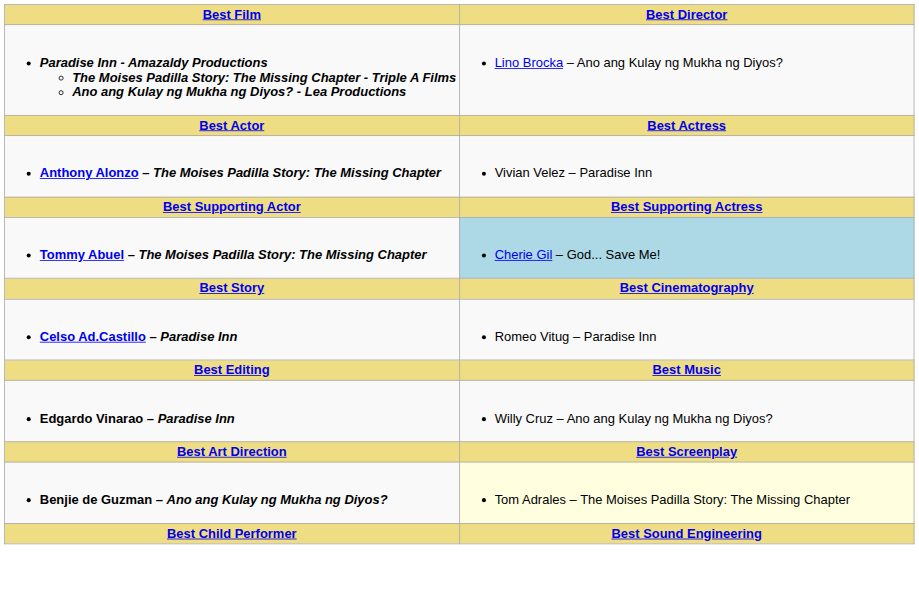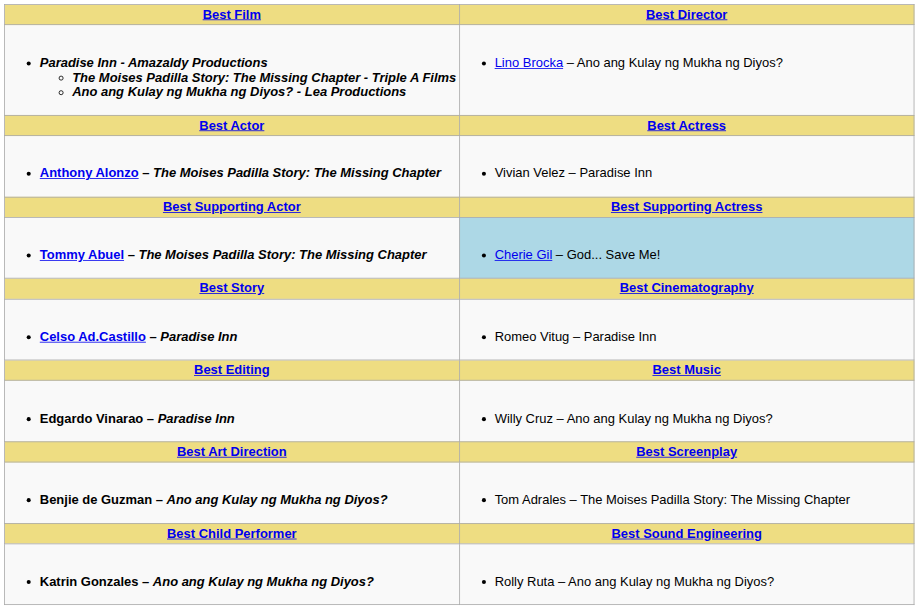Benjie de Guzman – Ano ang Kulay ng Mukha ng Diyos? | Best Director: lightyellow background -> no background
+ row: Katrin Gonzales – Ano ang Kulay ng Mukha ng Diyos? | Rolly Ruta – Ano ang Kulay ng Mukha ng Diyos?
